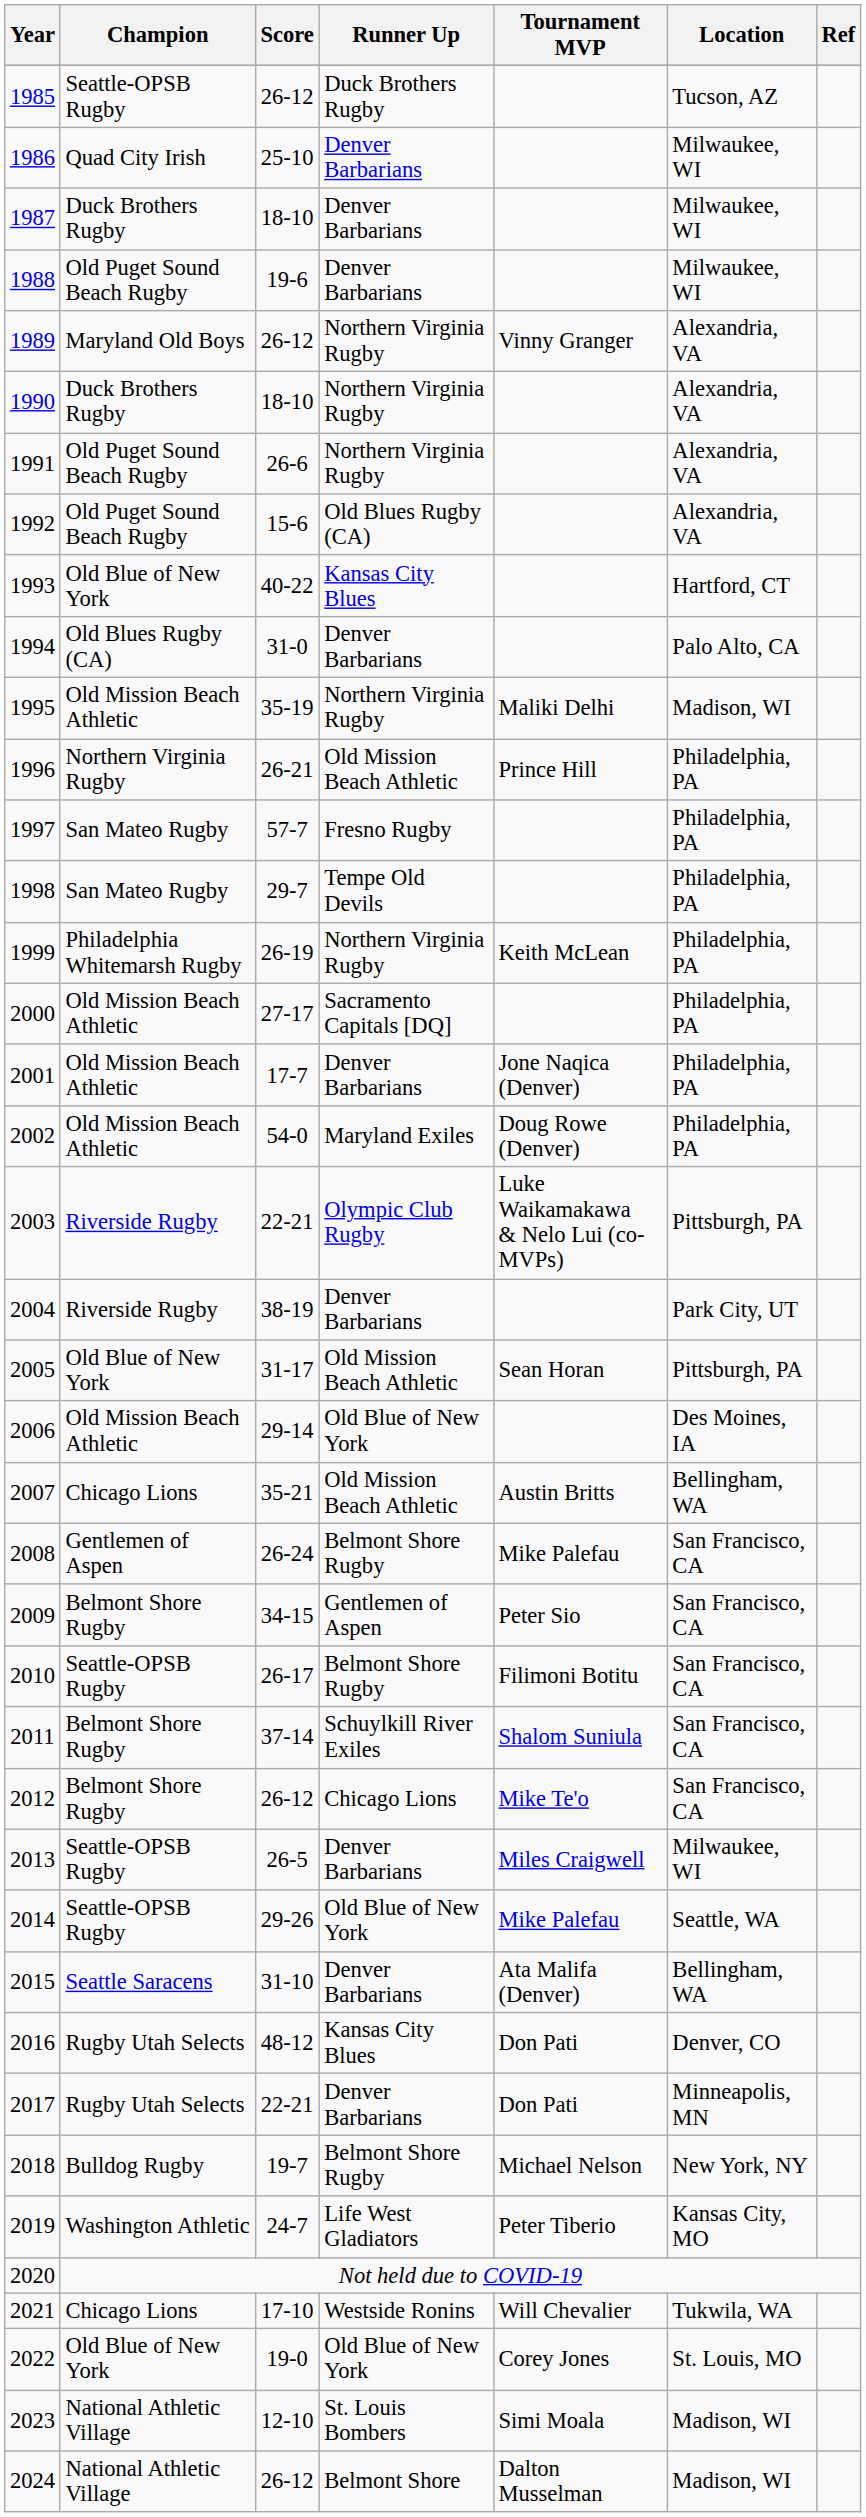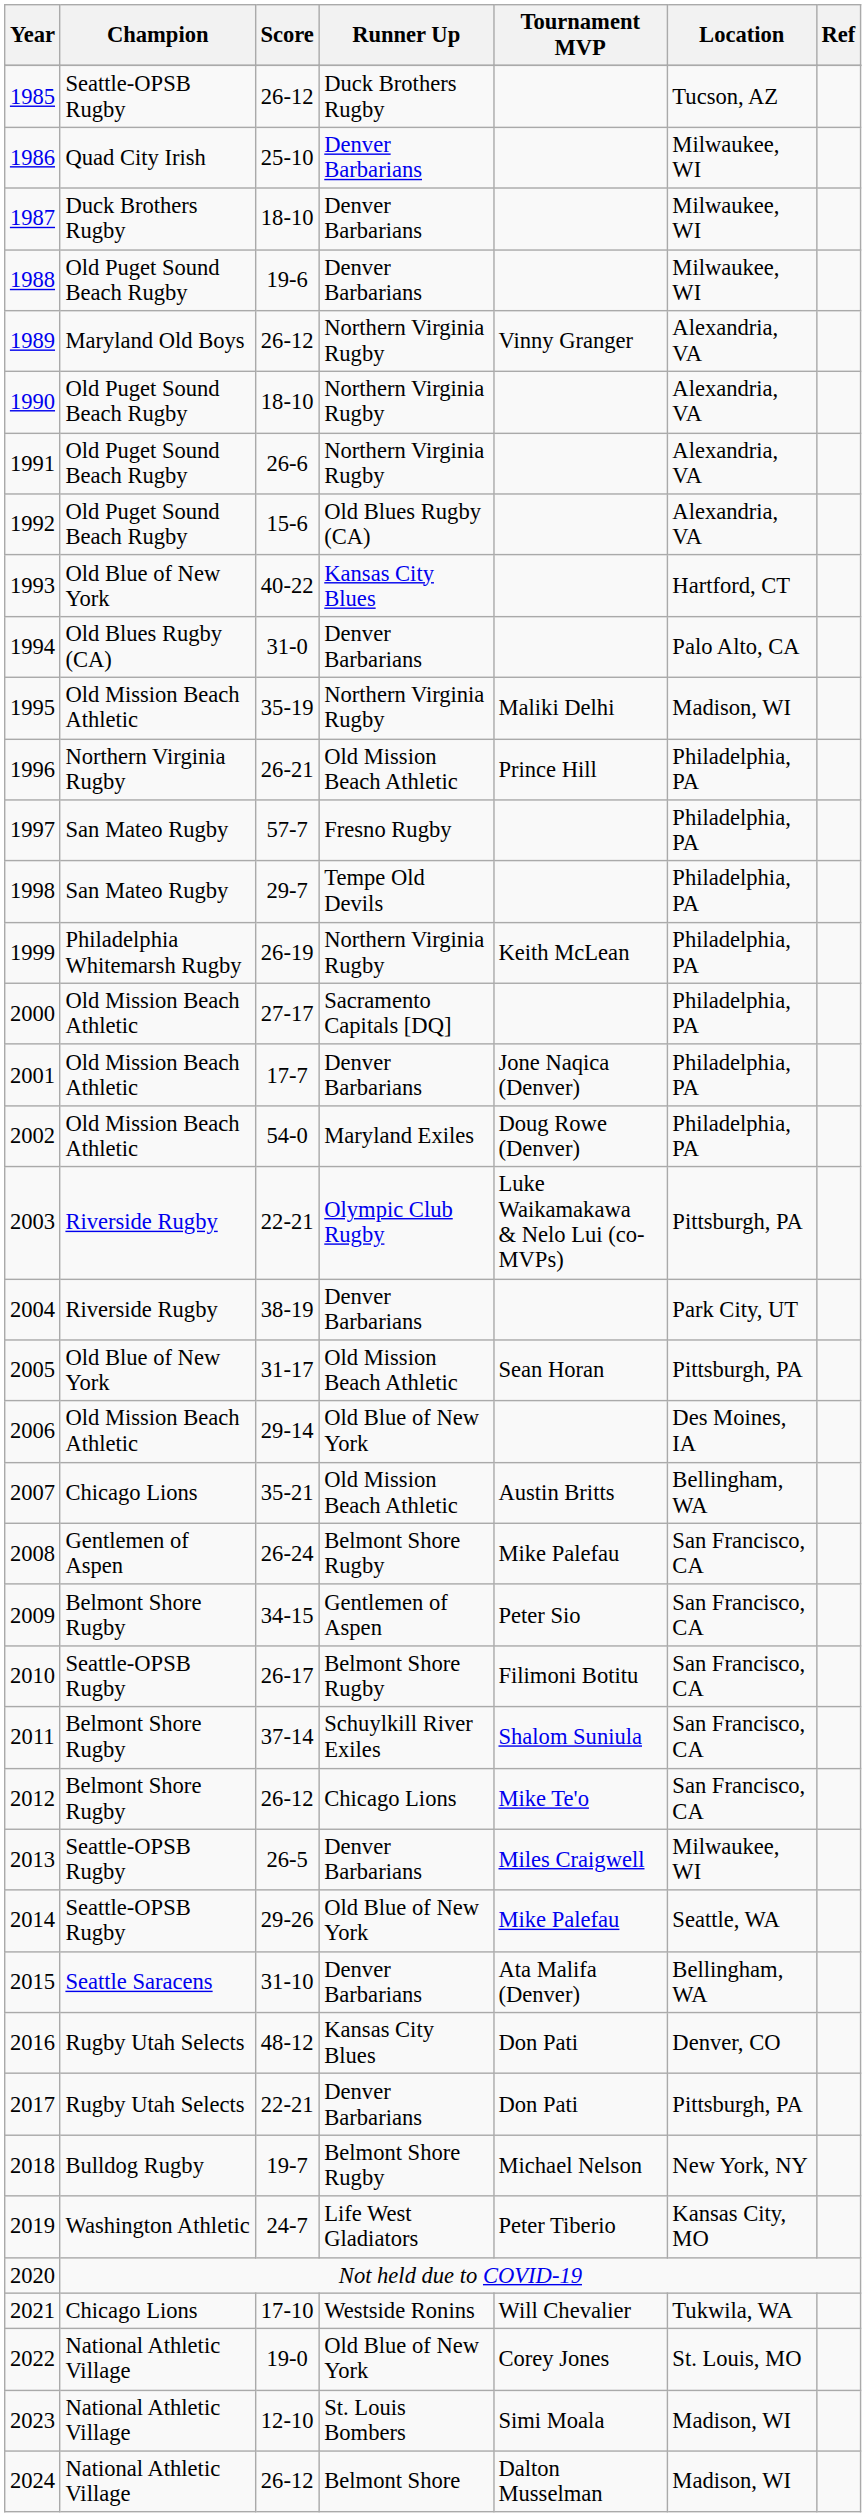1990 | Champion: Duck Brothers Rugby -> Old Puget Sound Beach Rugby
2017 | Location: Minneapolis, MN -> Pittsburgh, PA
2022 | Champion: Old Blue of New York -> National Athletic Village
